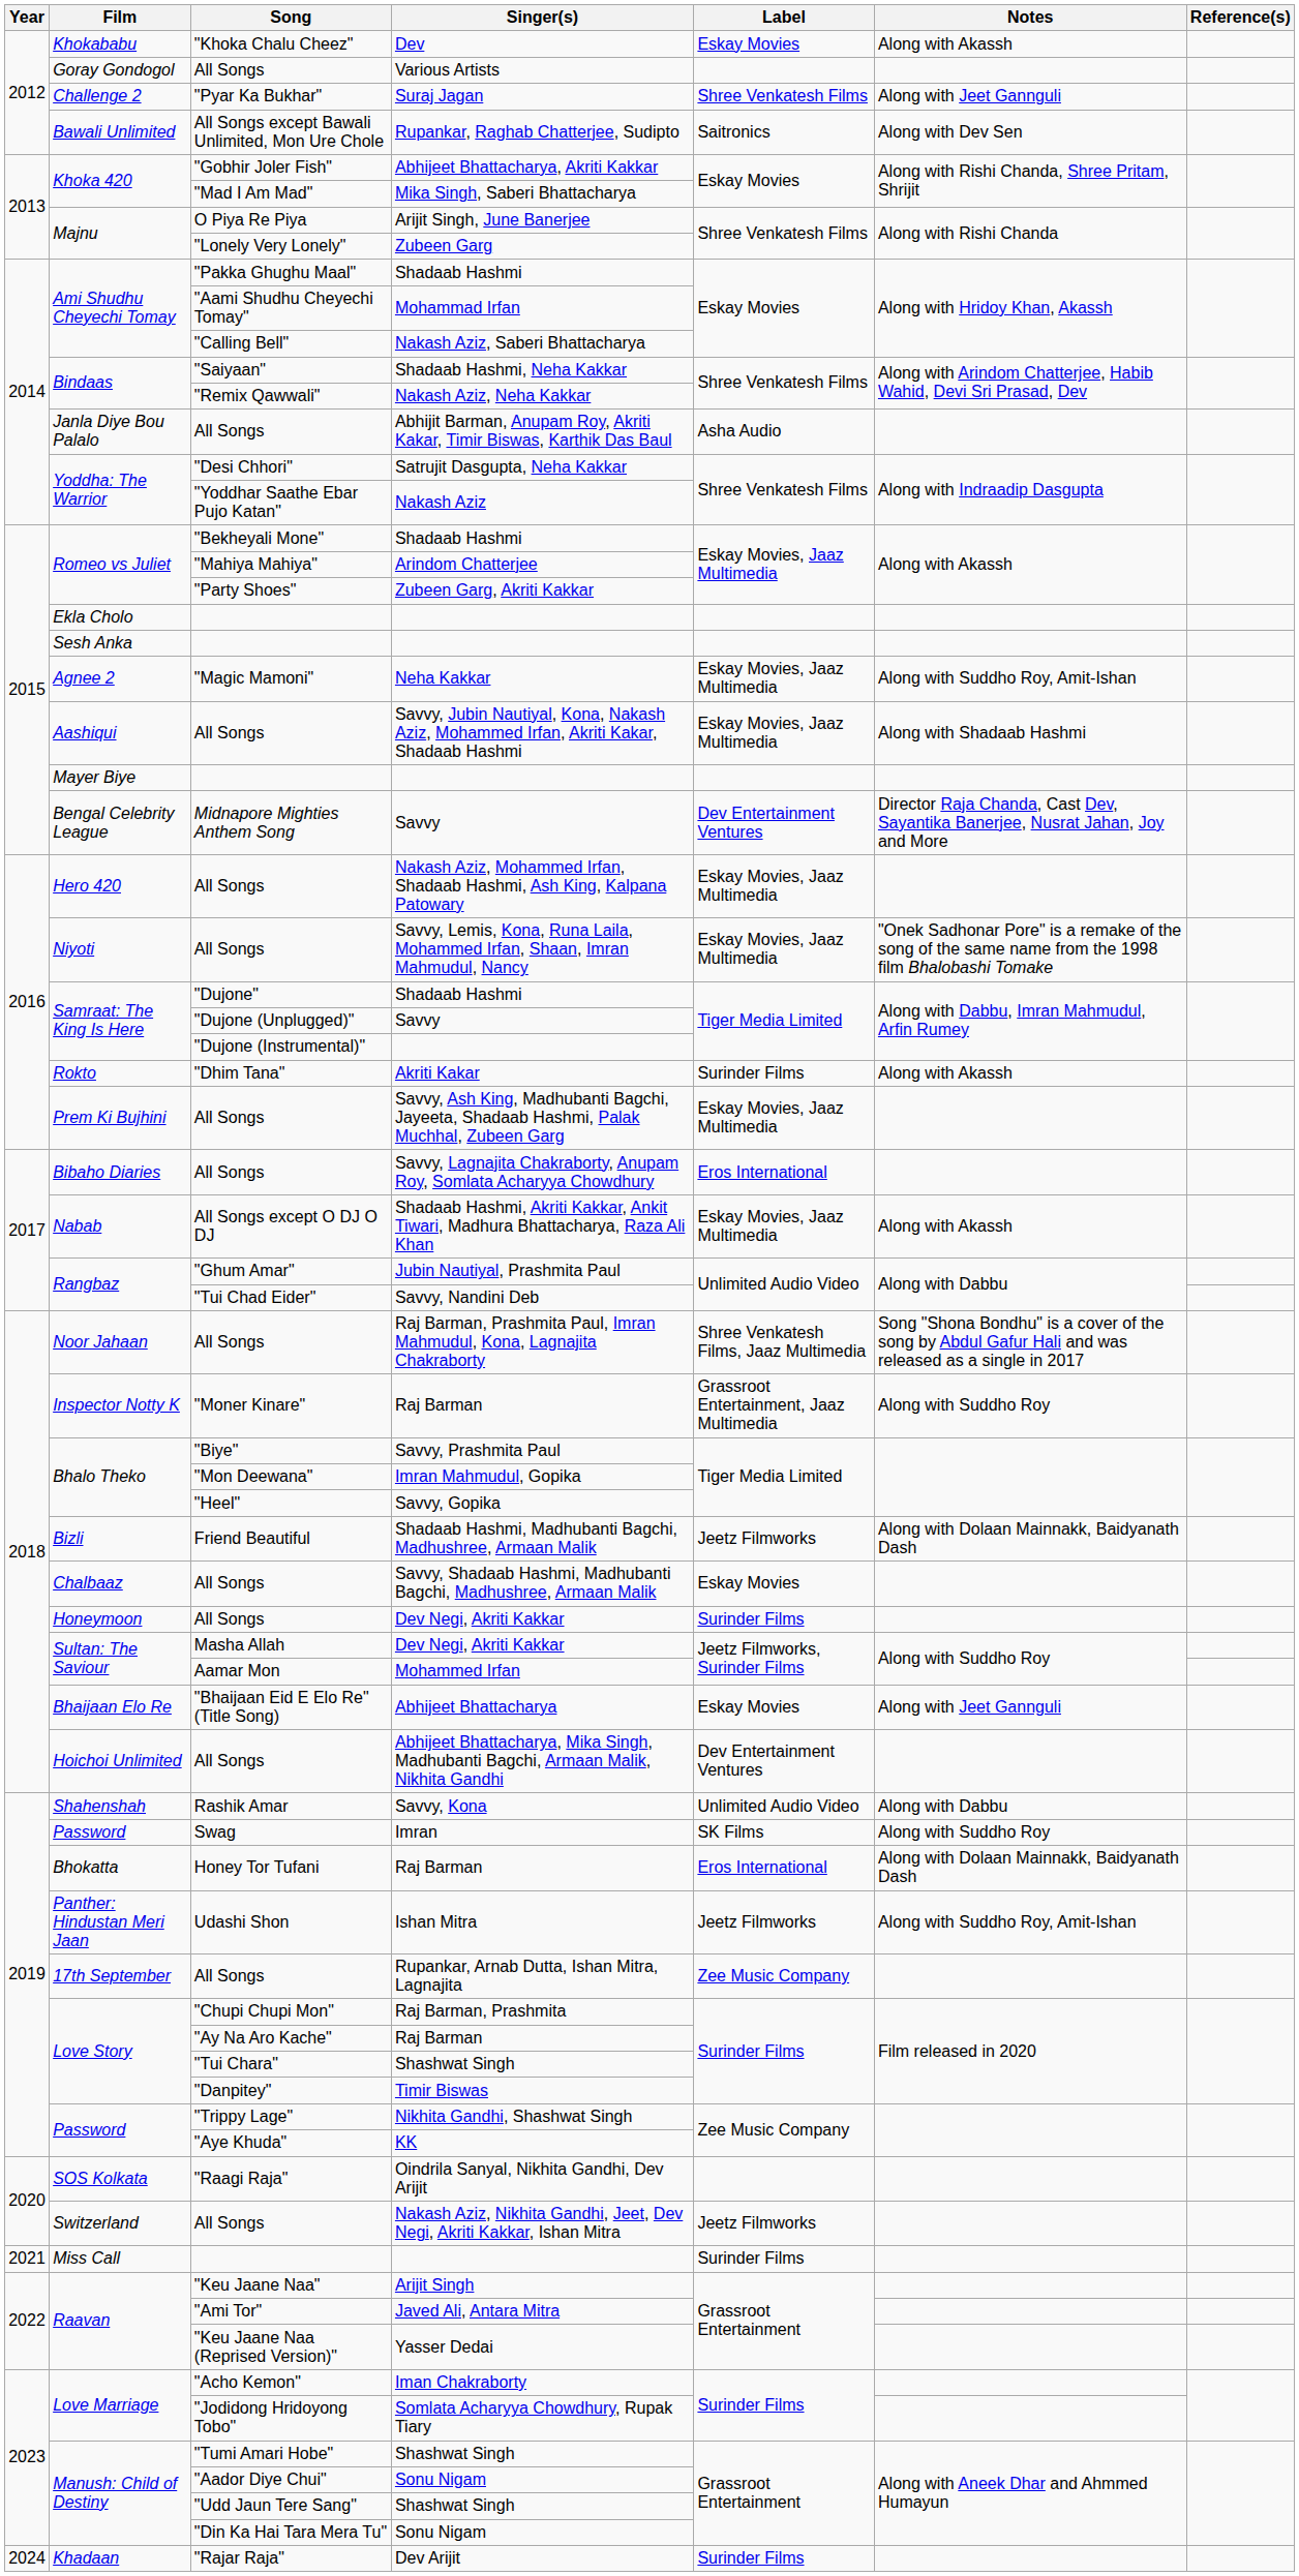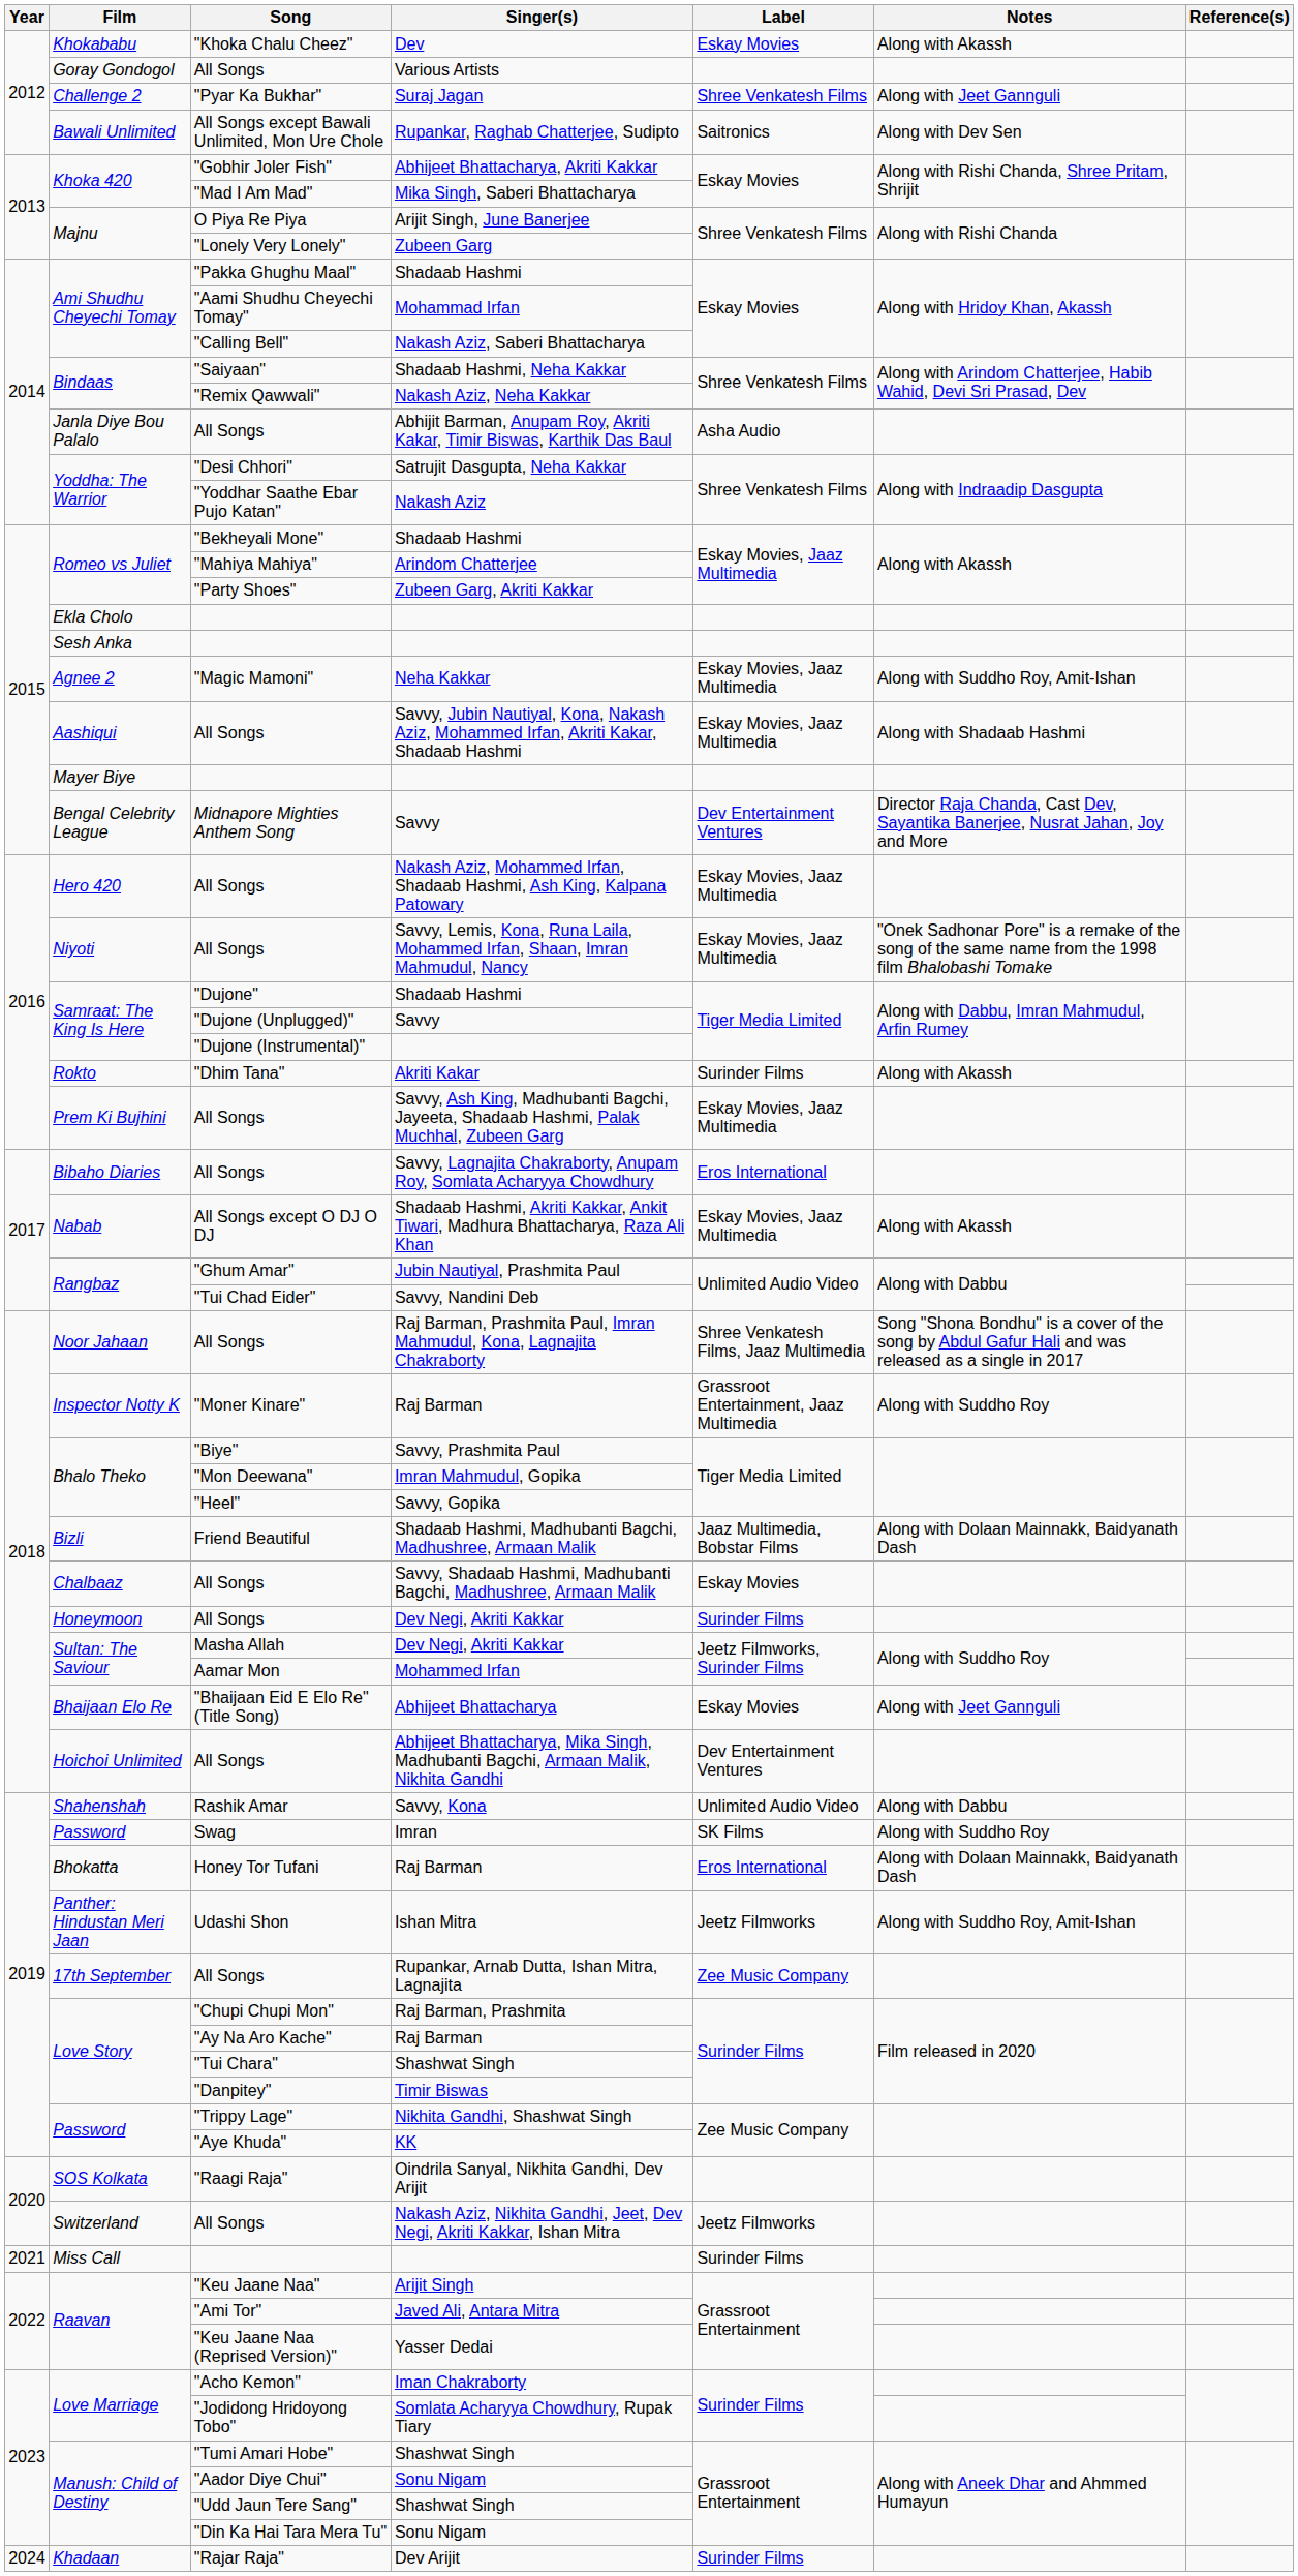Shadaab Hashmi, Madhubanti Bagchi, Madhushree, Armaan Malik | Label: Jeetz Filmworks -> Jaaz Multimedia, Bobstar Films
